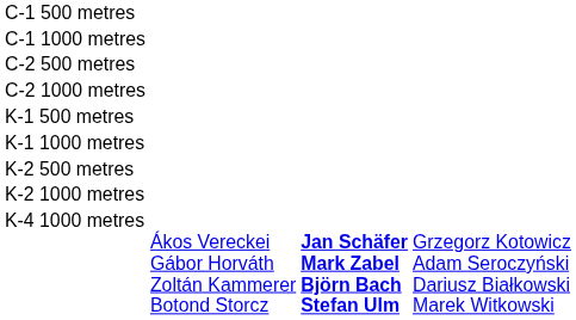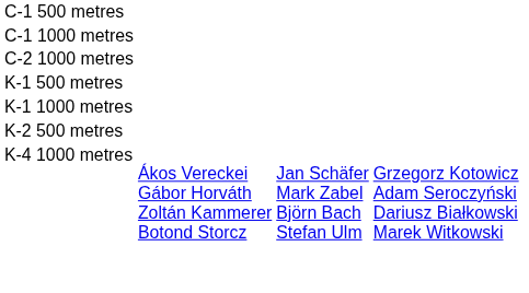- row: C-2 500 metres
- row: K-2 1000 metres
K-4 1000 metres | column 3: bold -> normal
